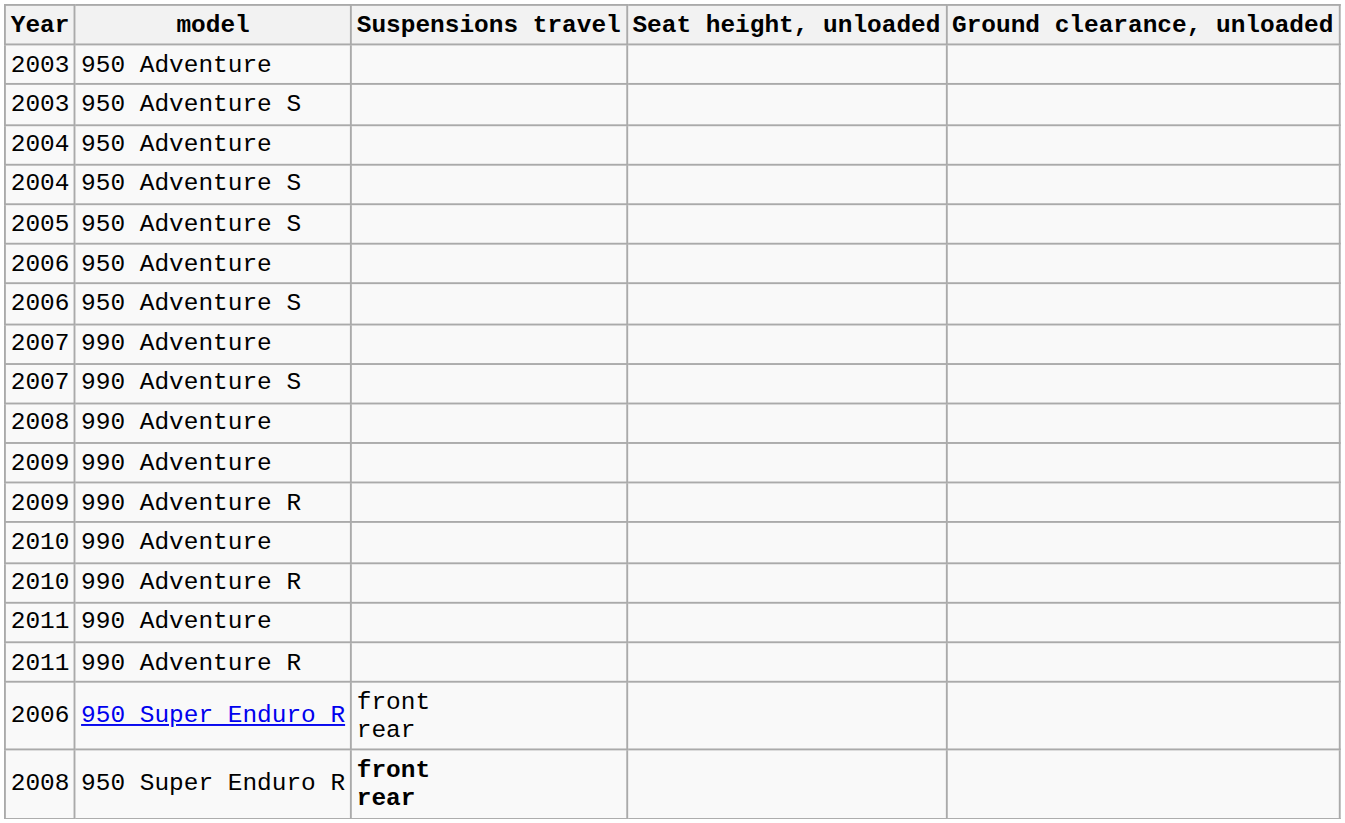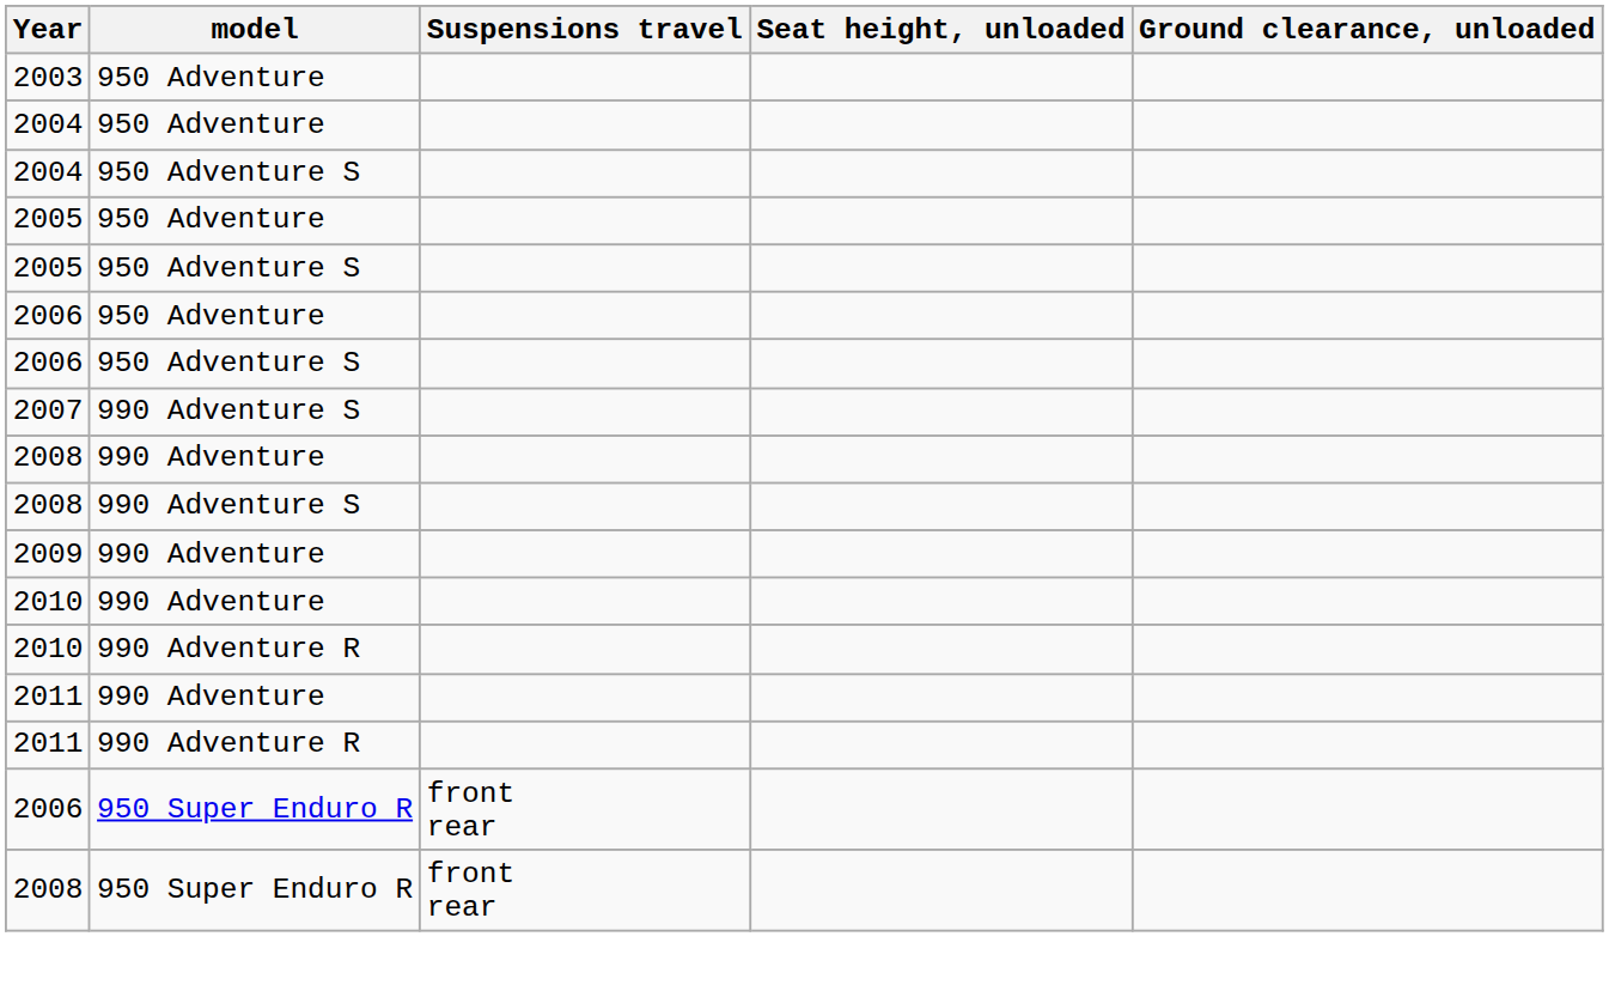- row: 2003 | 950 Adventure S
+ row: 2005 | 950 Adventure
- row: 2007 | 990 Adventure
+ row: 2008 | 990 Adventure S
- row: 2009 | 990 Adventure R
2008 / 950 Super Enduro R | Suspensions travel: bold -> normal
